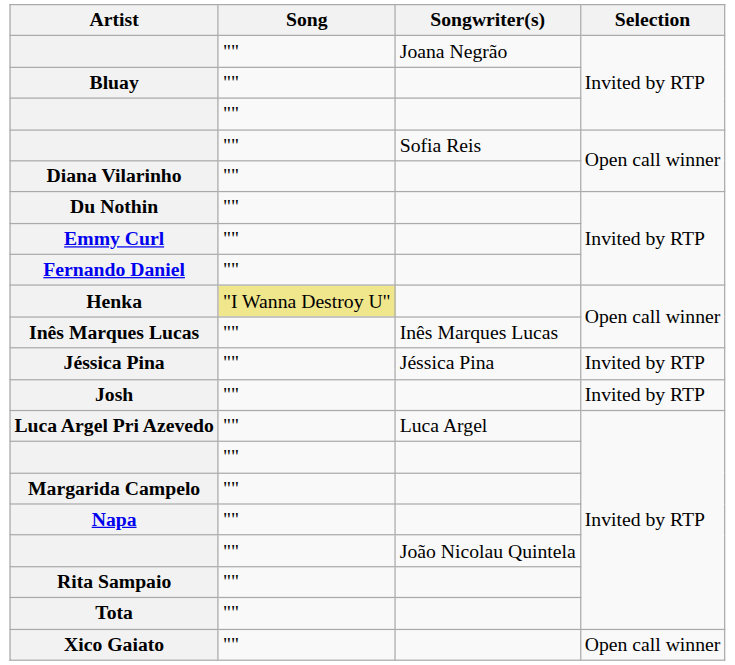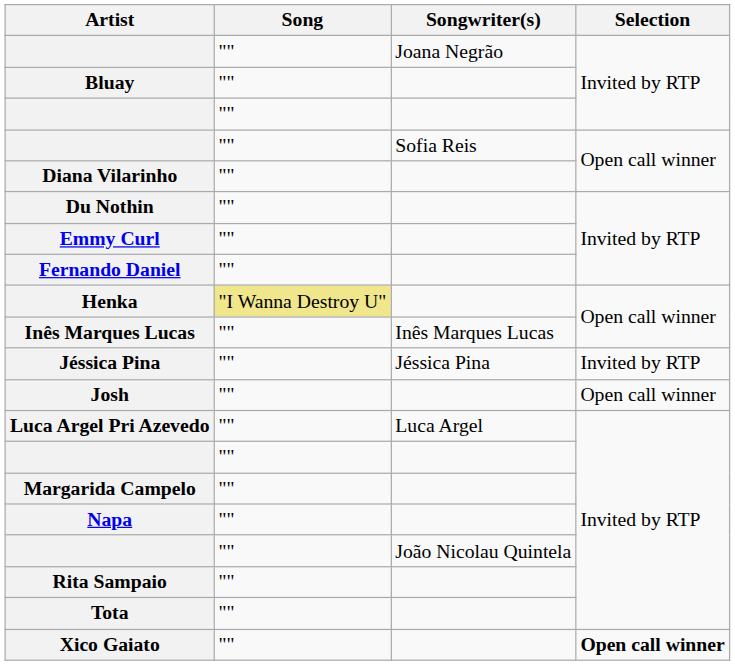Josh | Selection: Invited by RTP -> Open call winner
Xico Gaiato | Selection: normal -> bold
